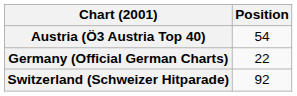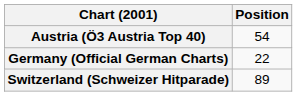Switzerland (Schweizer Hitparade) | Position: 92 -> 89
